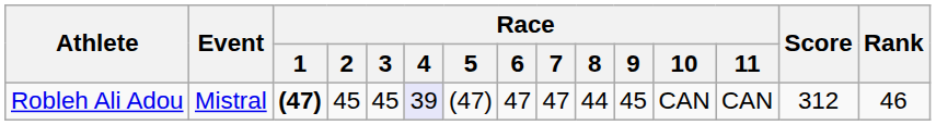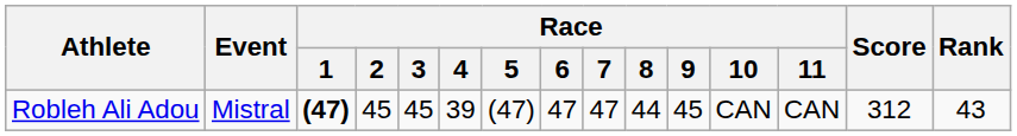Robleh Ali Adou | Race / 4: lavender background -> no background
Robleh Ali Adou | Rank: 46 -> 43
